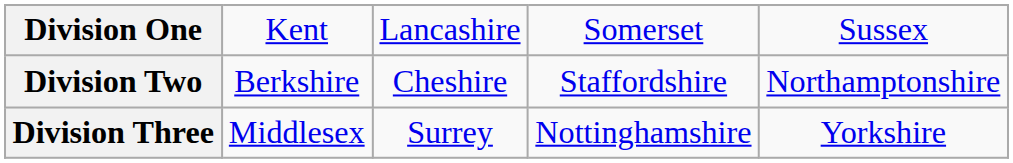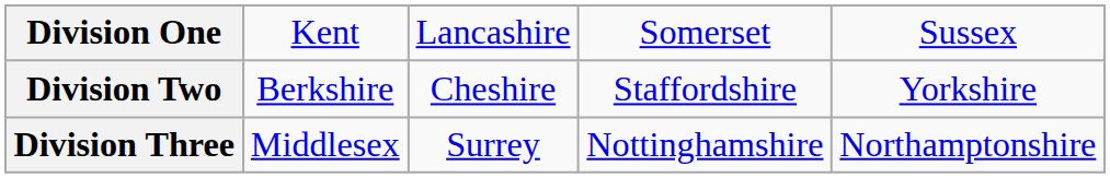Division Two | column 5: Northamptonshire -> Yorkshire
Division Three | column 5: Yorkshire -> Northamptonshire
